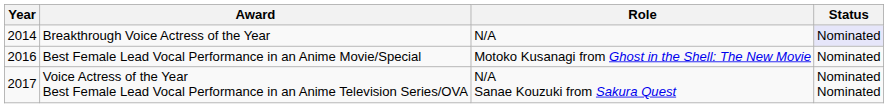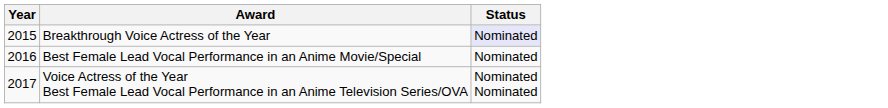- column: Role | N/A | Motoko Kusanagi from Ghost in the Shell: The New Movie | N/A Sanae Kouzuki from Sakura Quest
Breakthrough Voice Actress of the Year | Year: 2014 -> 2015
